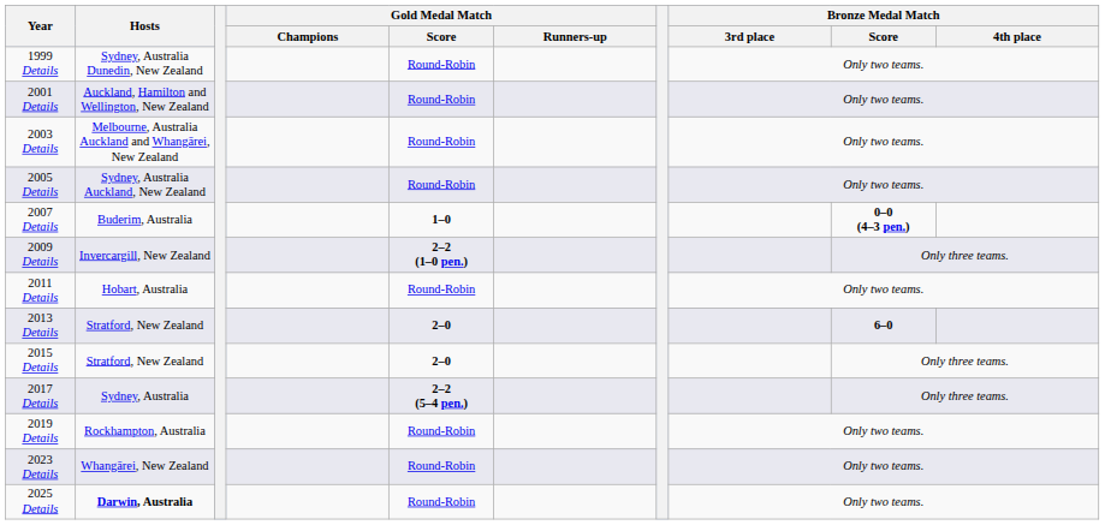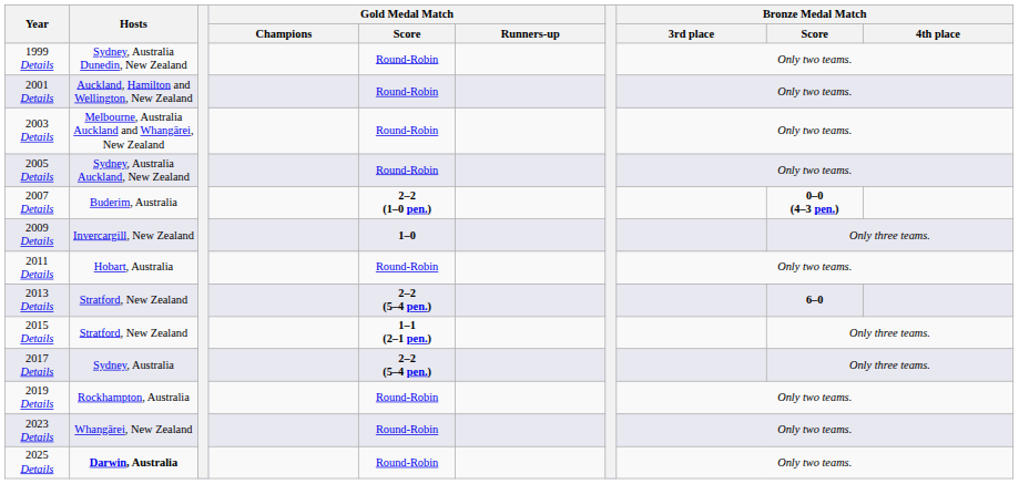2007 Details | Gold Medal Match / Score: 1–0 -> 2–2 (1–0 pen.)
2009 Details | Gold Medal Match / Score: 2–2 (1–0 pen.) -> 1–0
2013 Details | Gold Medal Match / Score: 2–0 -> 2–2 (5–4 pen.)
2015 Details | Gold Medal Match / Score: 2–0 -> 1–1 (2–1 pen.)
